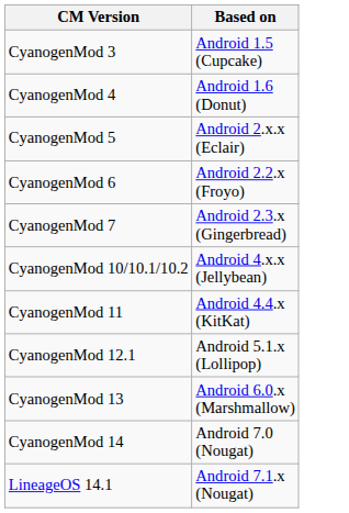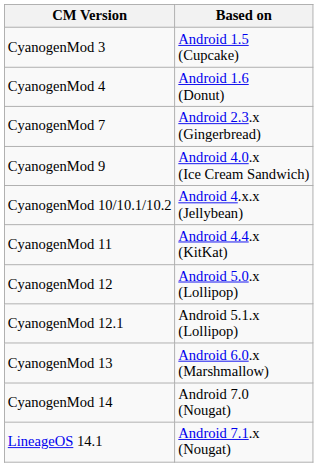- row: CyanogenMod 5 | Android 2.x.x (Eclair)
- row: CyanogenMod 6 | Android 2.2.x (Froyo)
+ row: CyanogenMod 9 | Android 4.0.x (Ice Cream Sandwich)
+ row: CyanogenMod 12 | Android 5.0.x (Lollipop)
